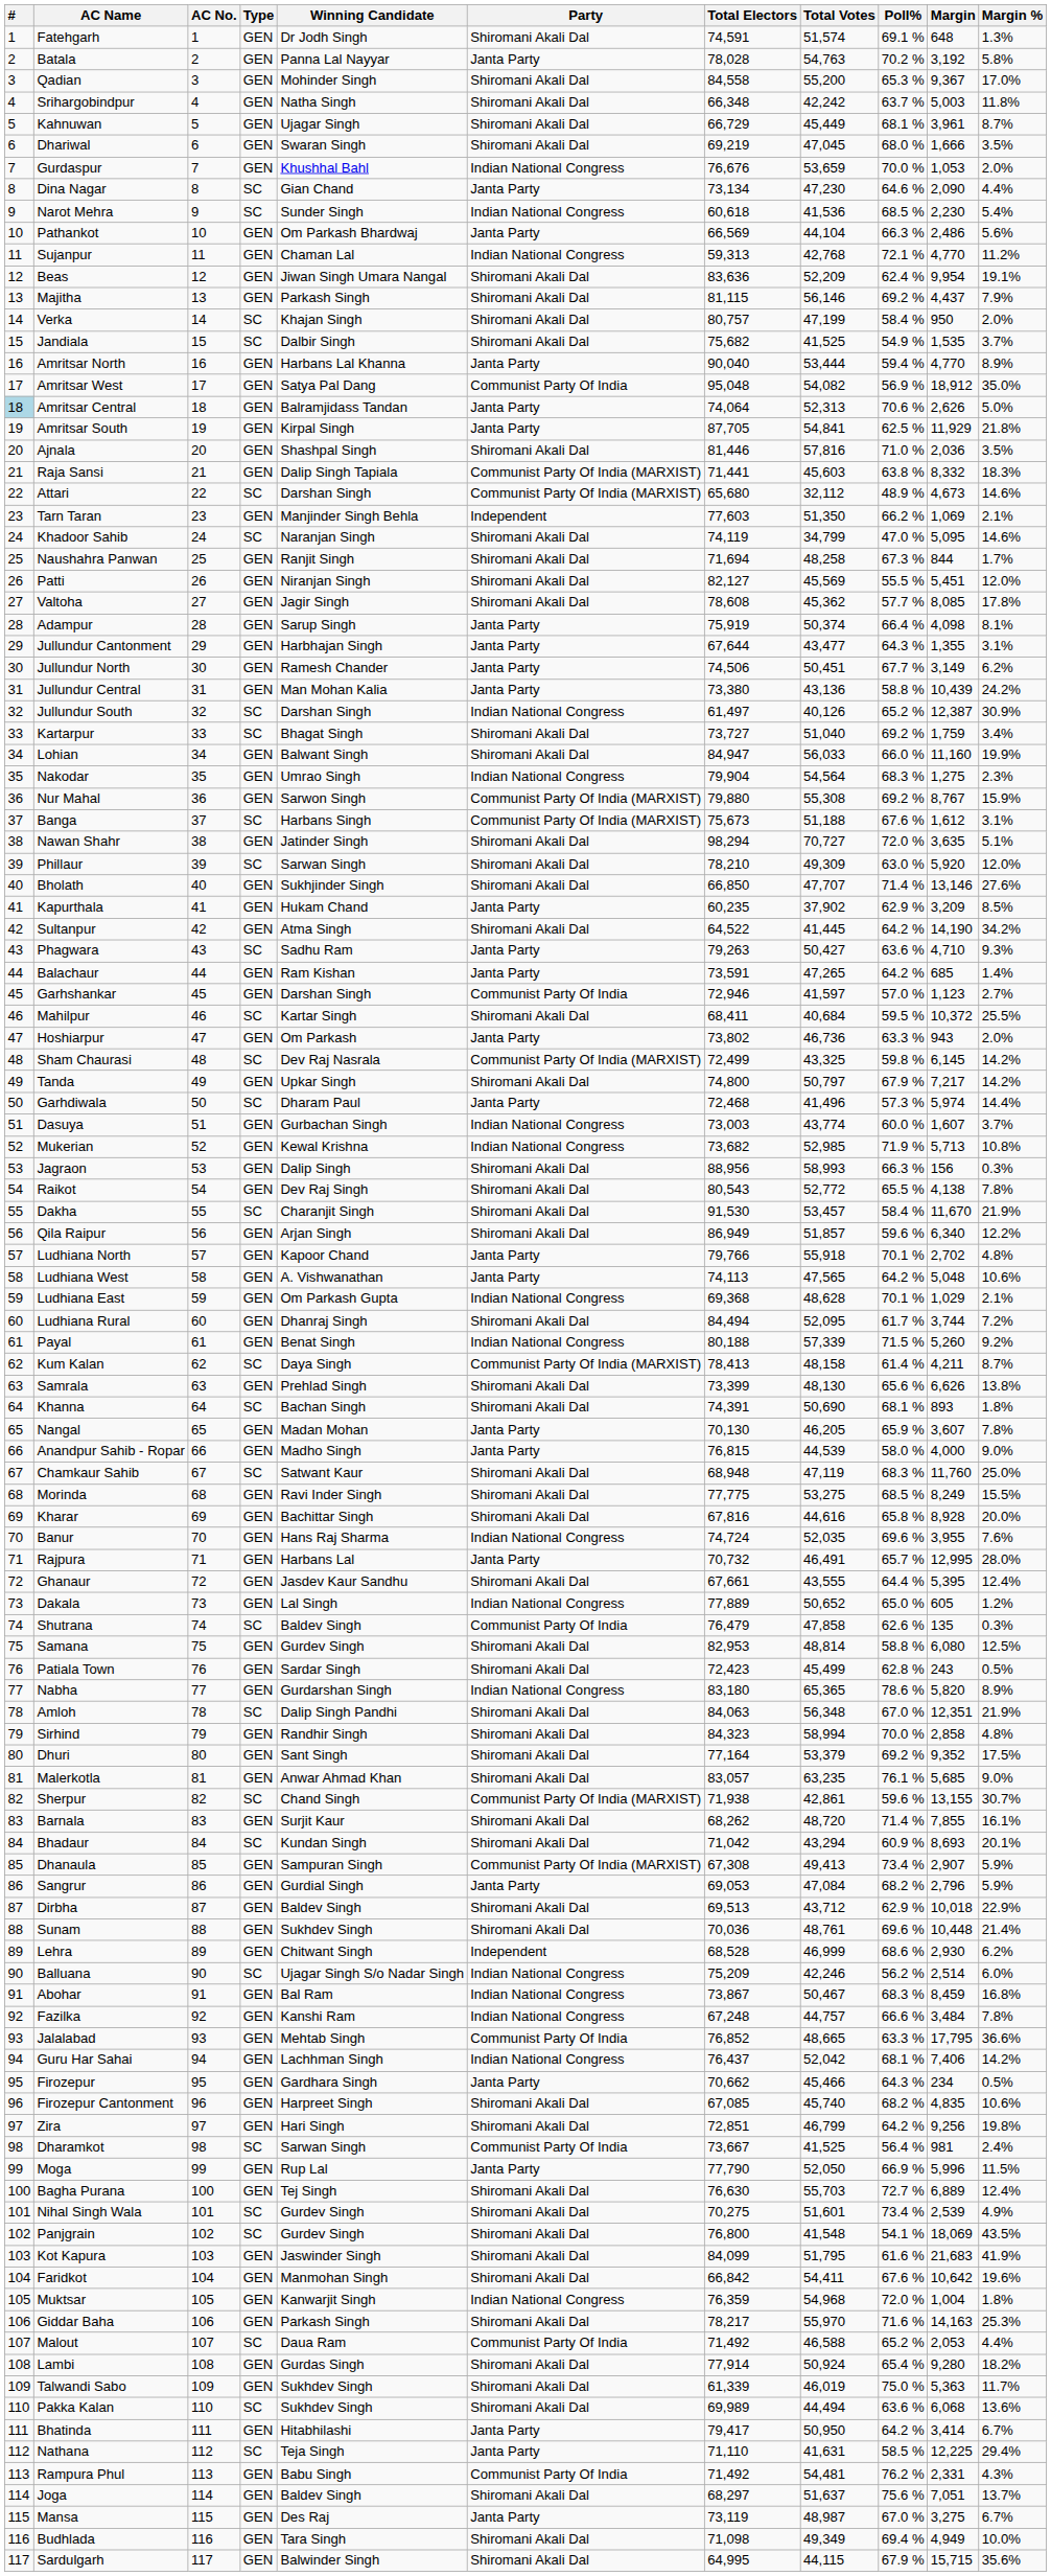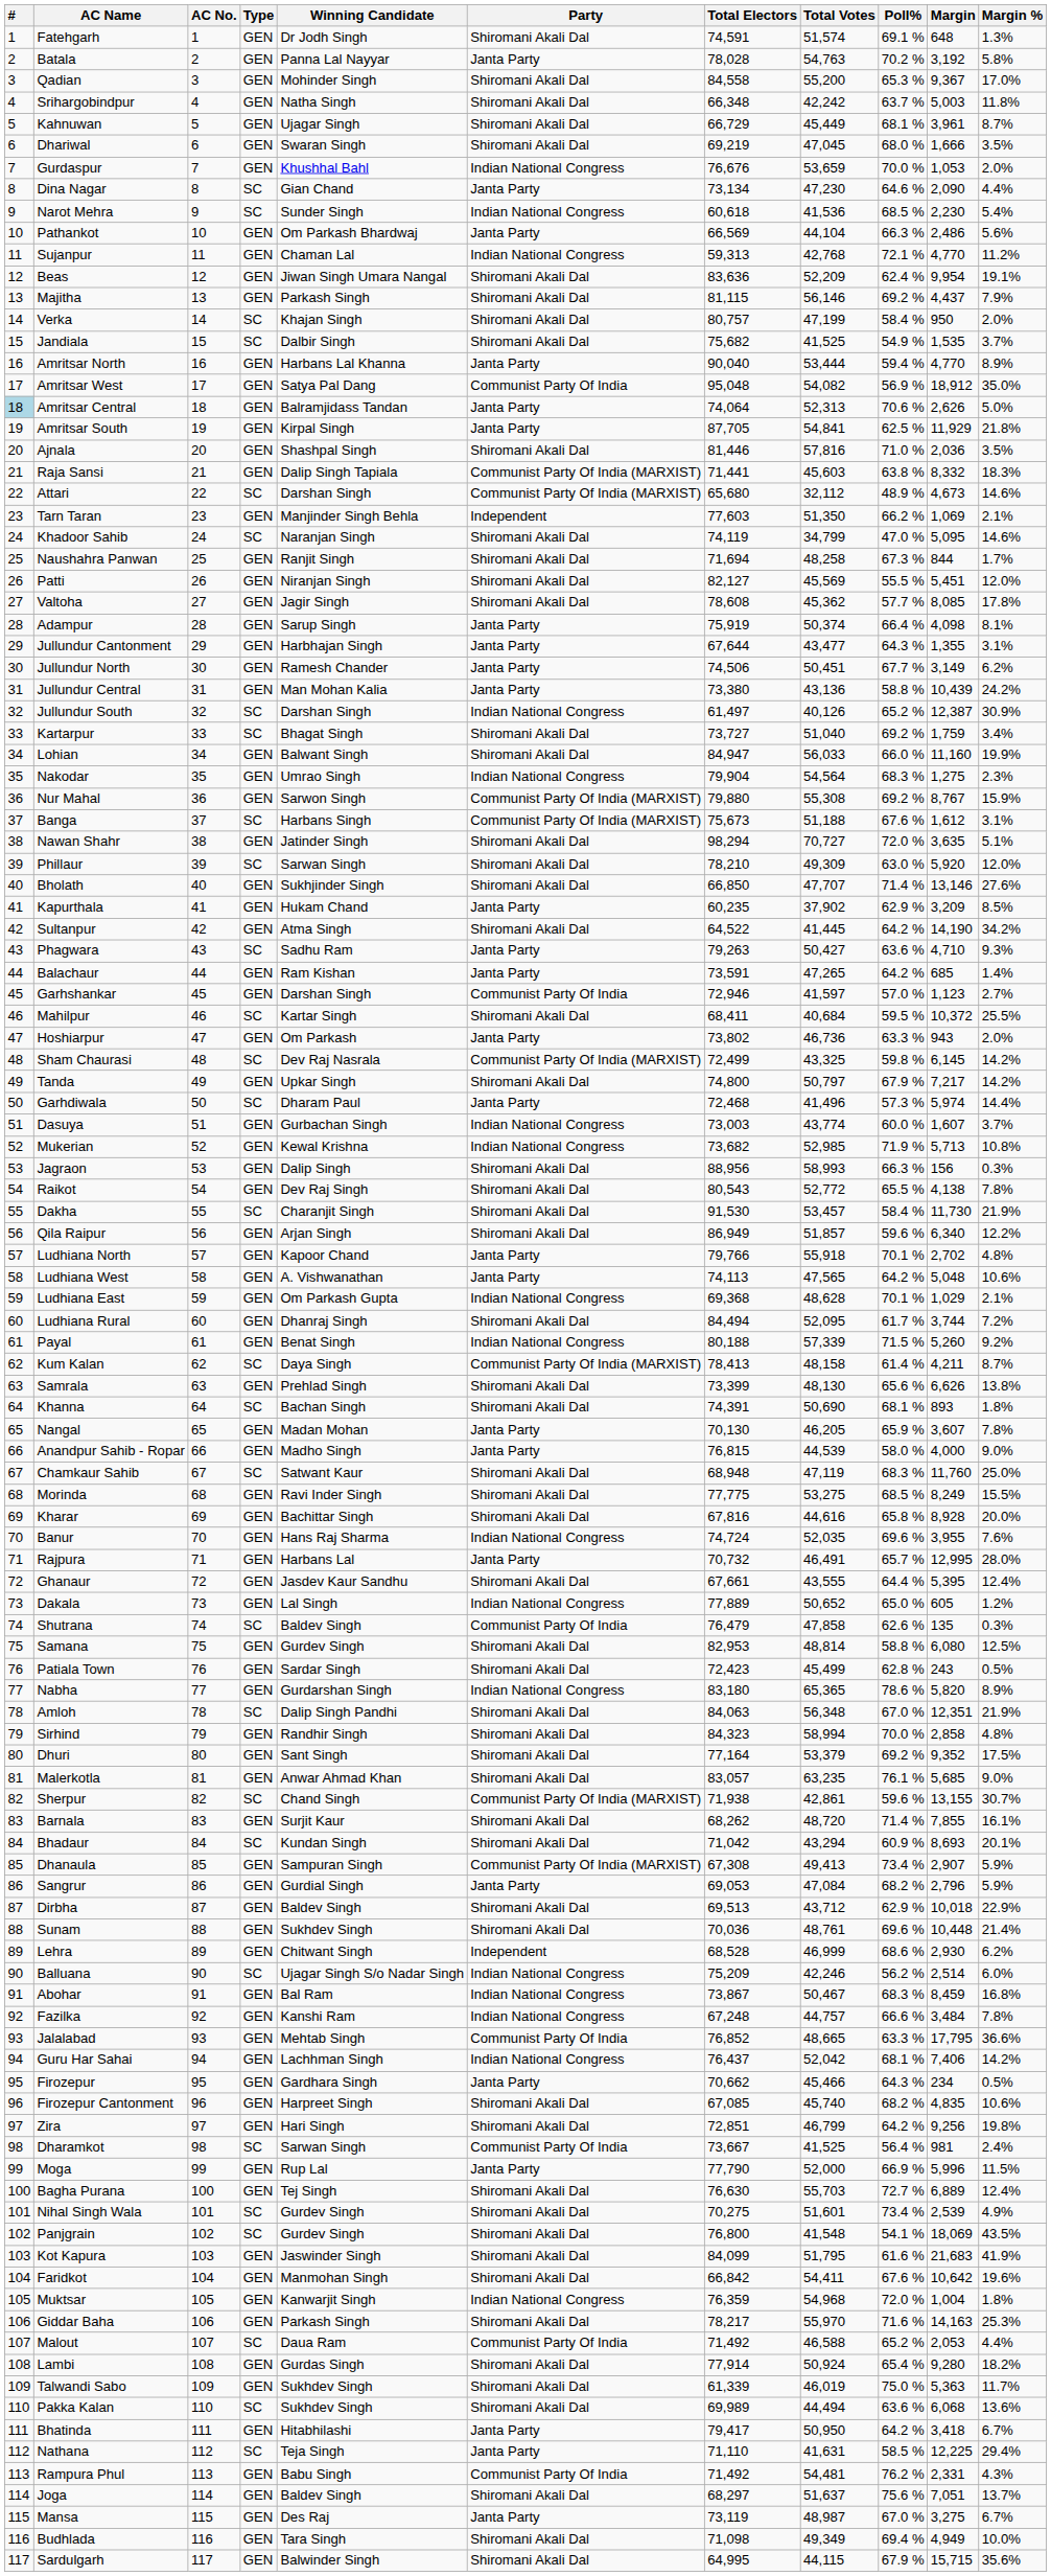Dakha | Margin: 11,670 -> 11,730
Moga | Total Votes: 52,050 -> 52,000
Bhatinda | Margin: 3,414 -> 3,418
